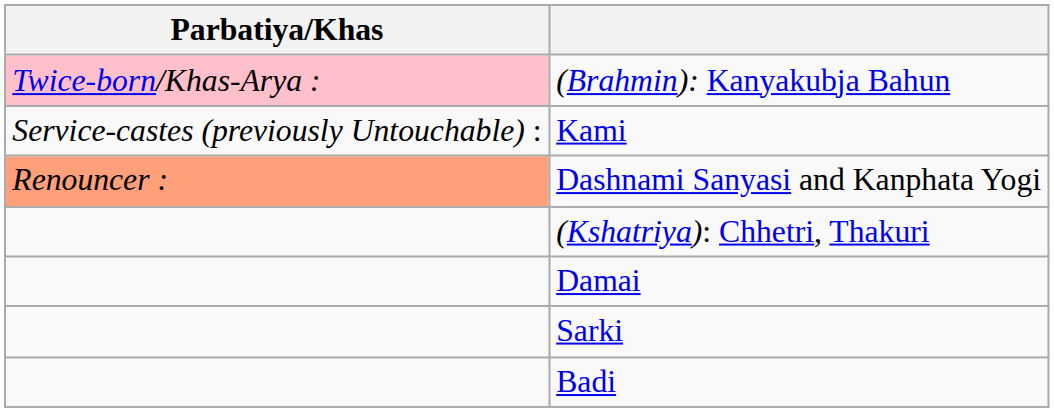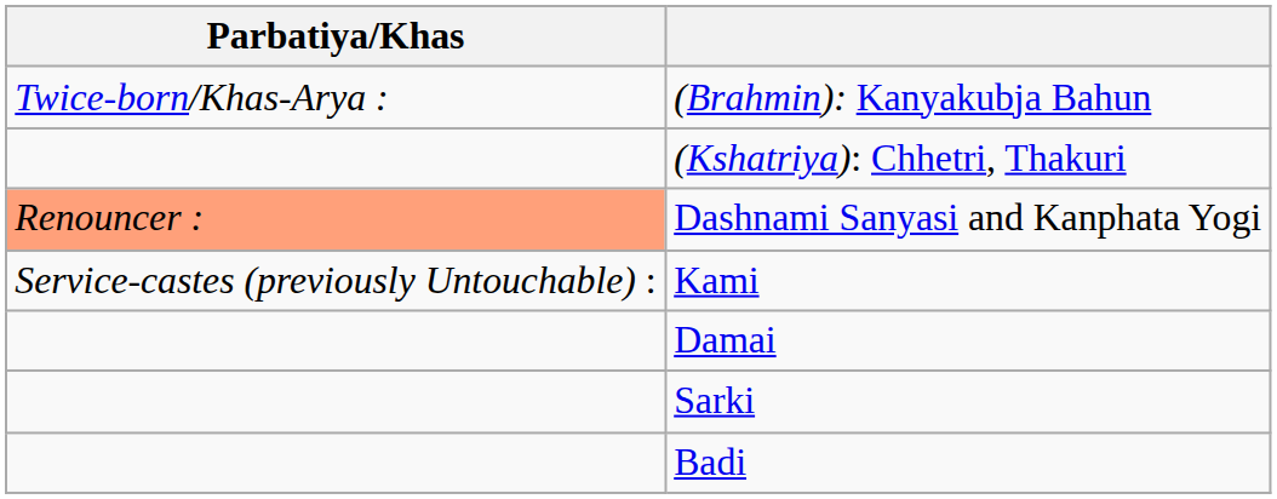(Brahmin): Kanyakubja Bahun | Parbatiya/Khas: pink background -> no background
rows swapped: (Kshatriya): Chhetri, Thakuri <-> Kami
